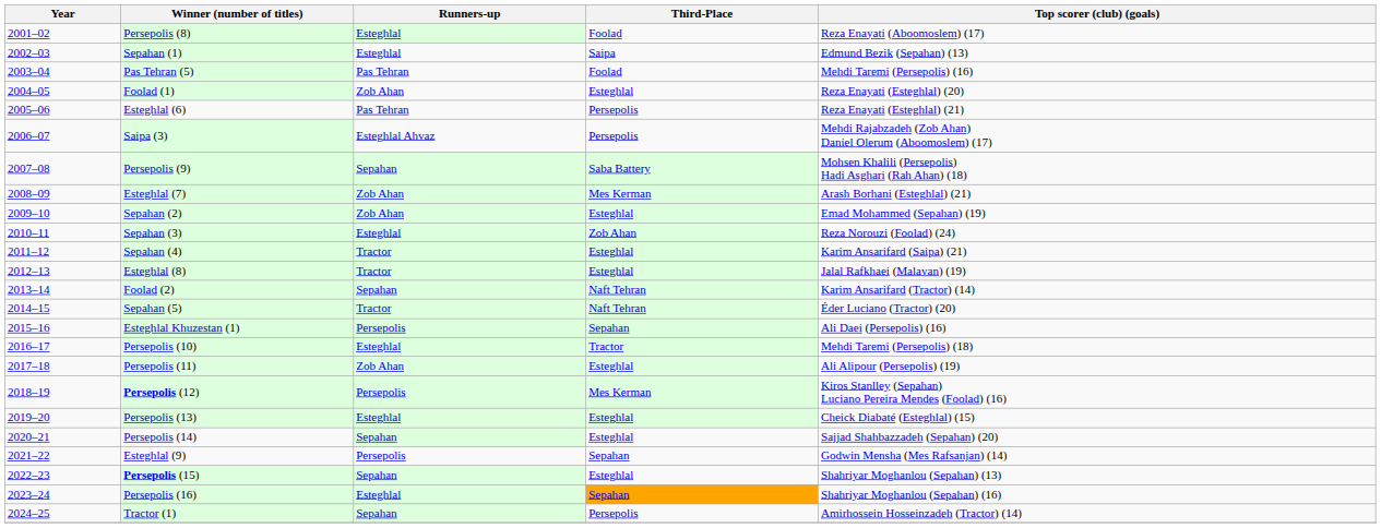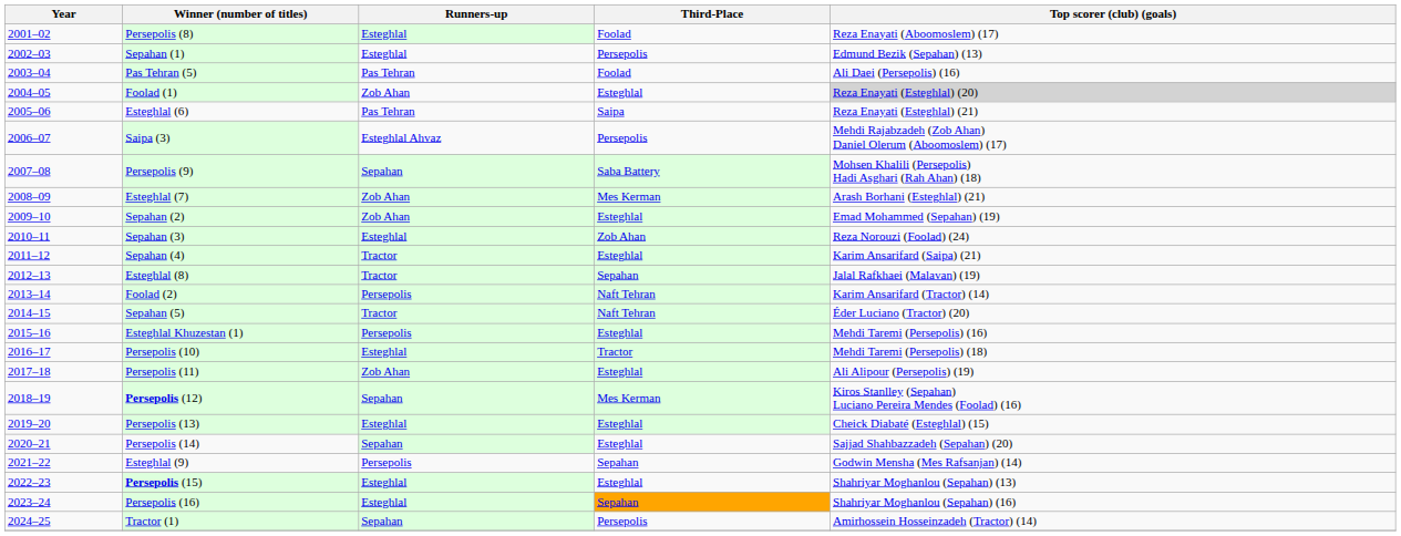Sepahan (1) | Third-Place: Saipa -> Persepolis
Pas Tehran (5) | Top scorer (club) (goals): Mehdi Taremi (Persepolis) (16) -> Ali Daei (Persepolis) (16)
Foolad (1) | Top scorer (club) (goals): no background -> lightgrey background
Esteghlal (6) | Third-Place: Persepolis -> Saipa
Esteghlal (8) | Third-Place: Esteghlal -> Sepahan
Foolad (2) | Runners-up: Sepahan -> Persepolis
Esteghlal Khuzestan (1) | Third-Place: Sepahan -> Esteghlal
Esteghlal Khuzestan (1) | Top scorer (club) (goals): Ali Daei (Persepolis) (16) -> Mehdi Taremi (Persepolis) (16)
Persepolis (12) | Runners-up: Persepolis -> Sepahan
Persepolis (15) | Runners-up: Sepahan -> Esteghlal
